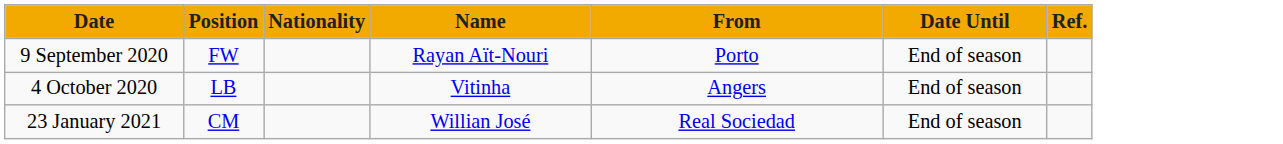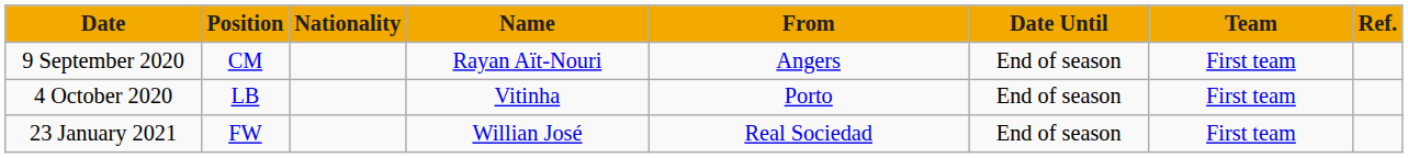+ column: Team | First team | First team | First team
9 September 2020 | Position: FW -> CM
9 September 2020 | From: Porto -> Angers
4 October 2020 | From: Angers -> Porto
23 January 2021 | Position: CM -> FW
